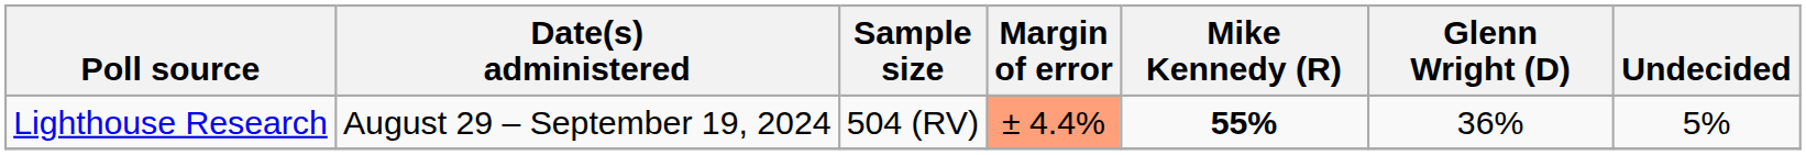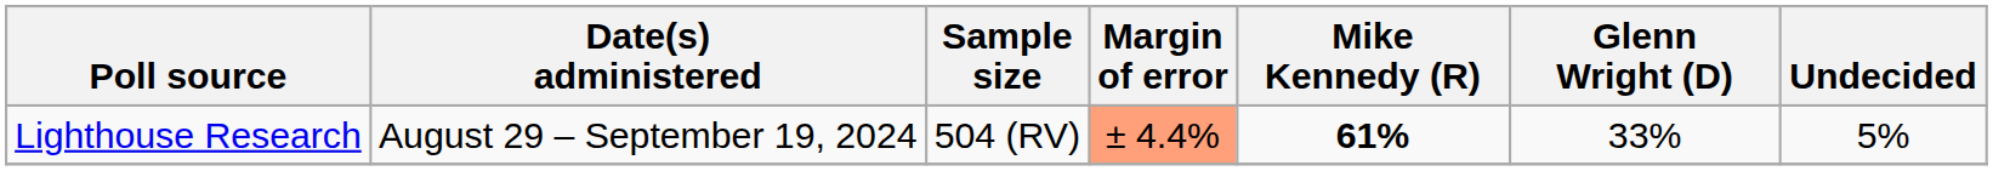Lighthouse Research | Mike Kennedy (R): 55% -> 61%
Lighthouse Research | Glenn Wright (D): 36% -> 33%
